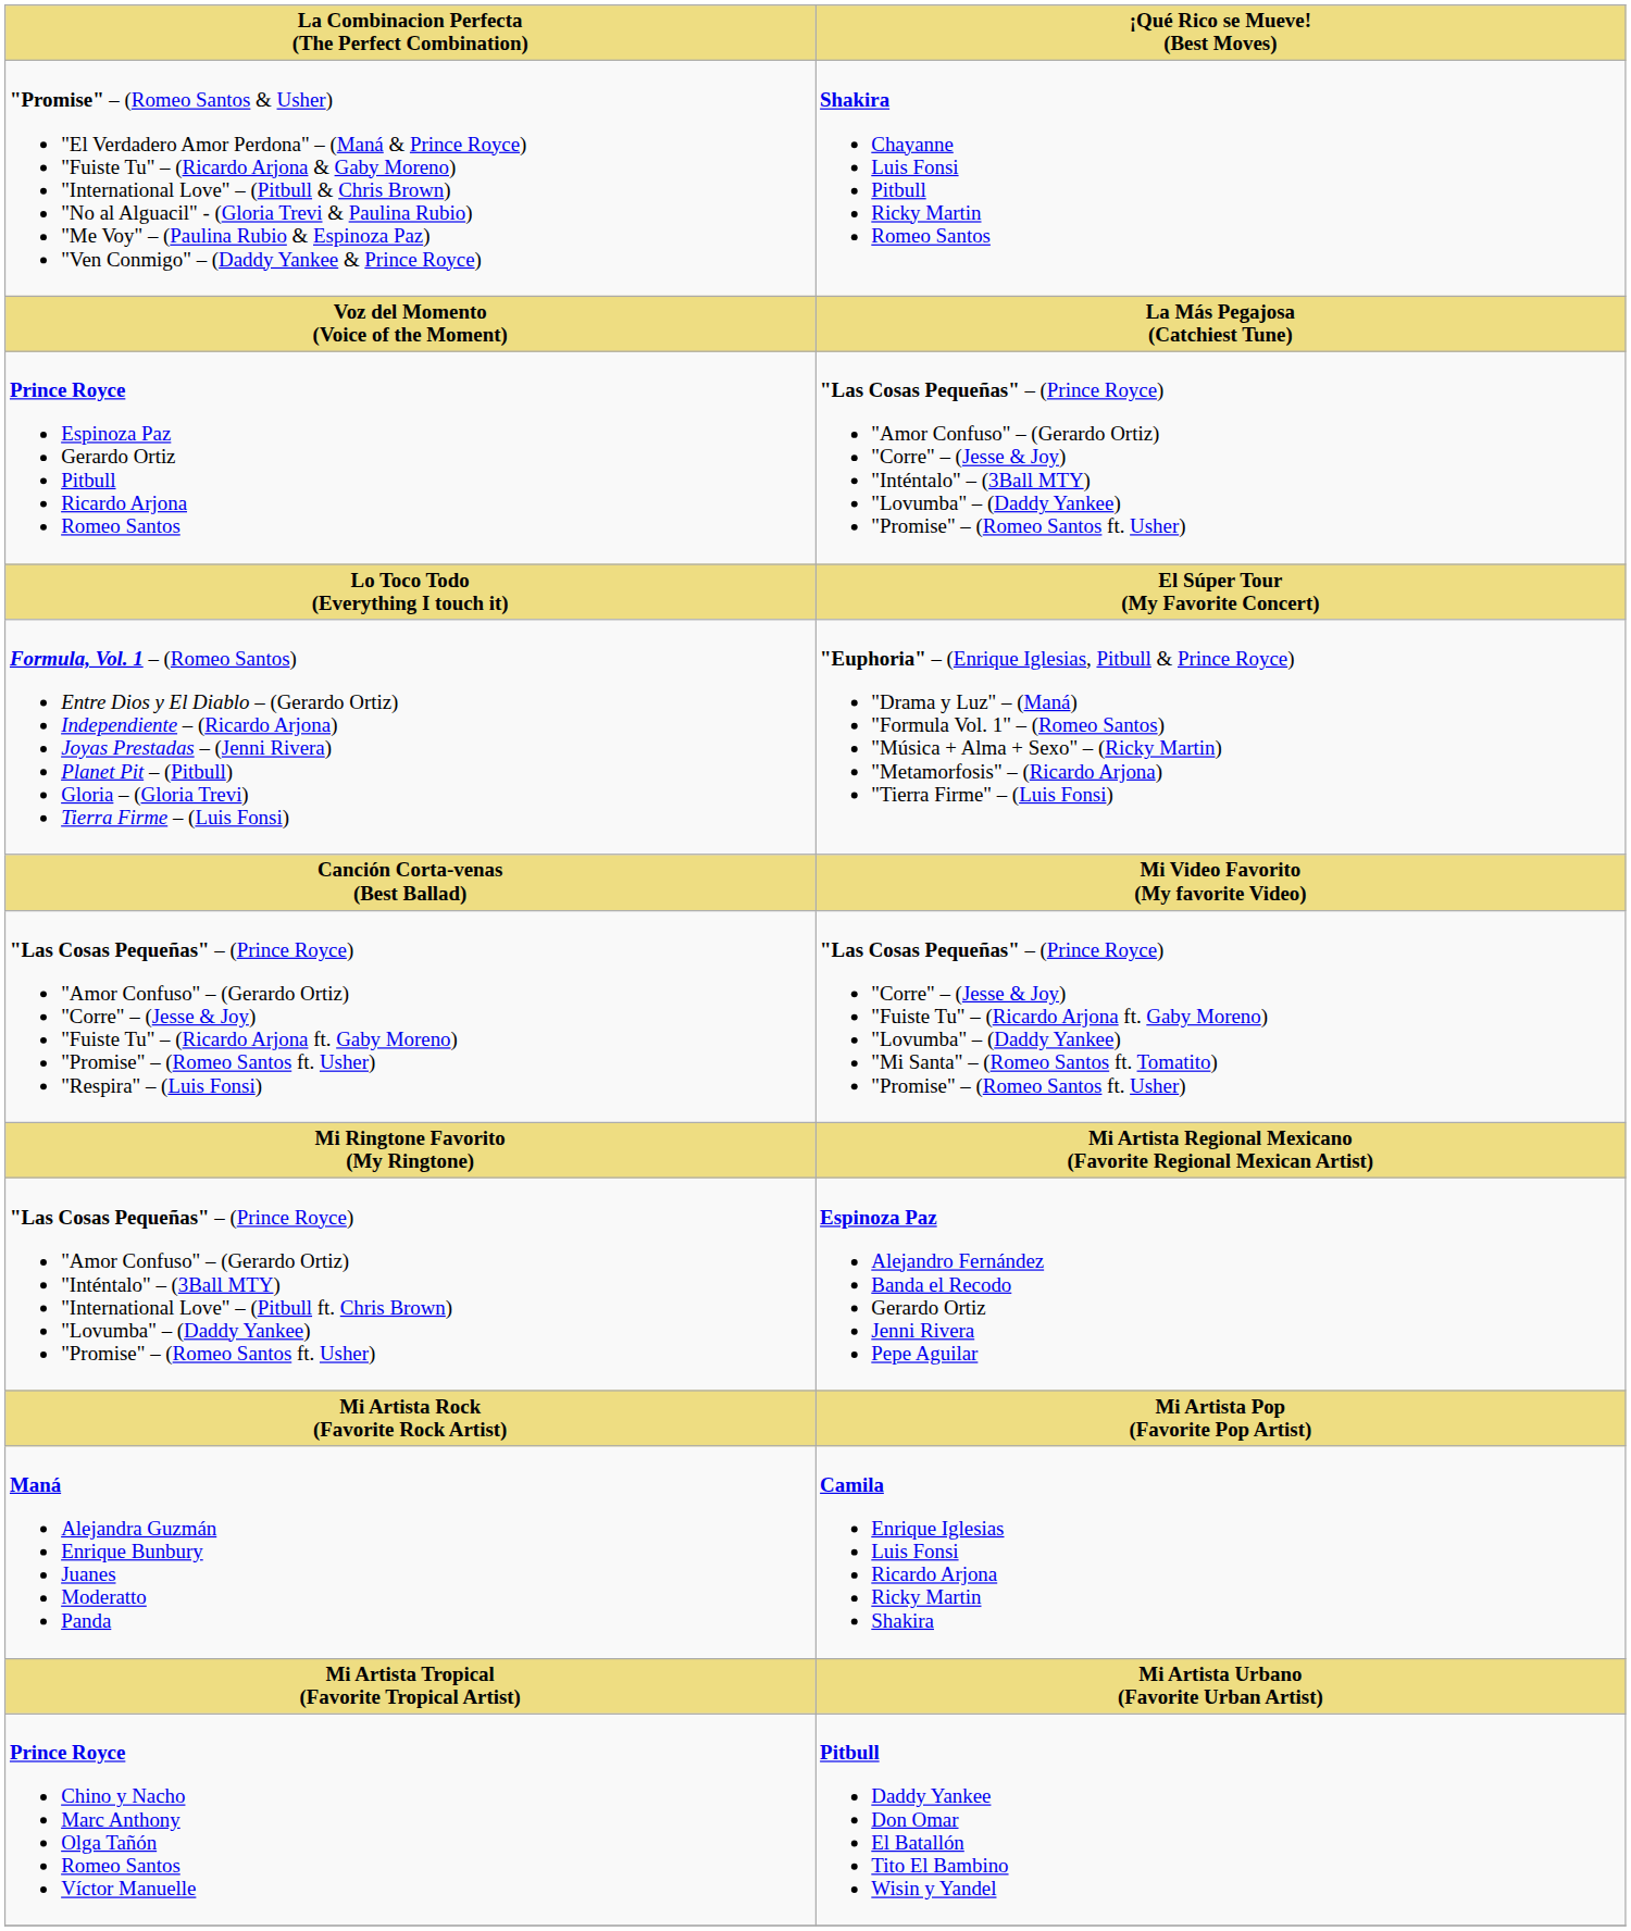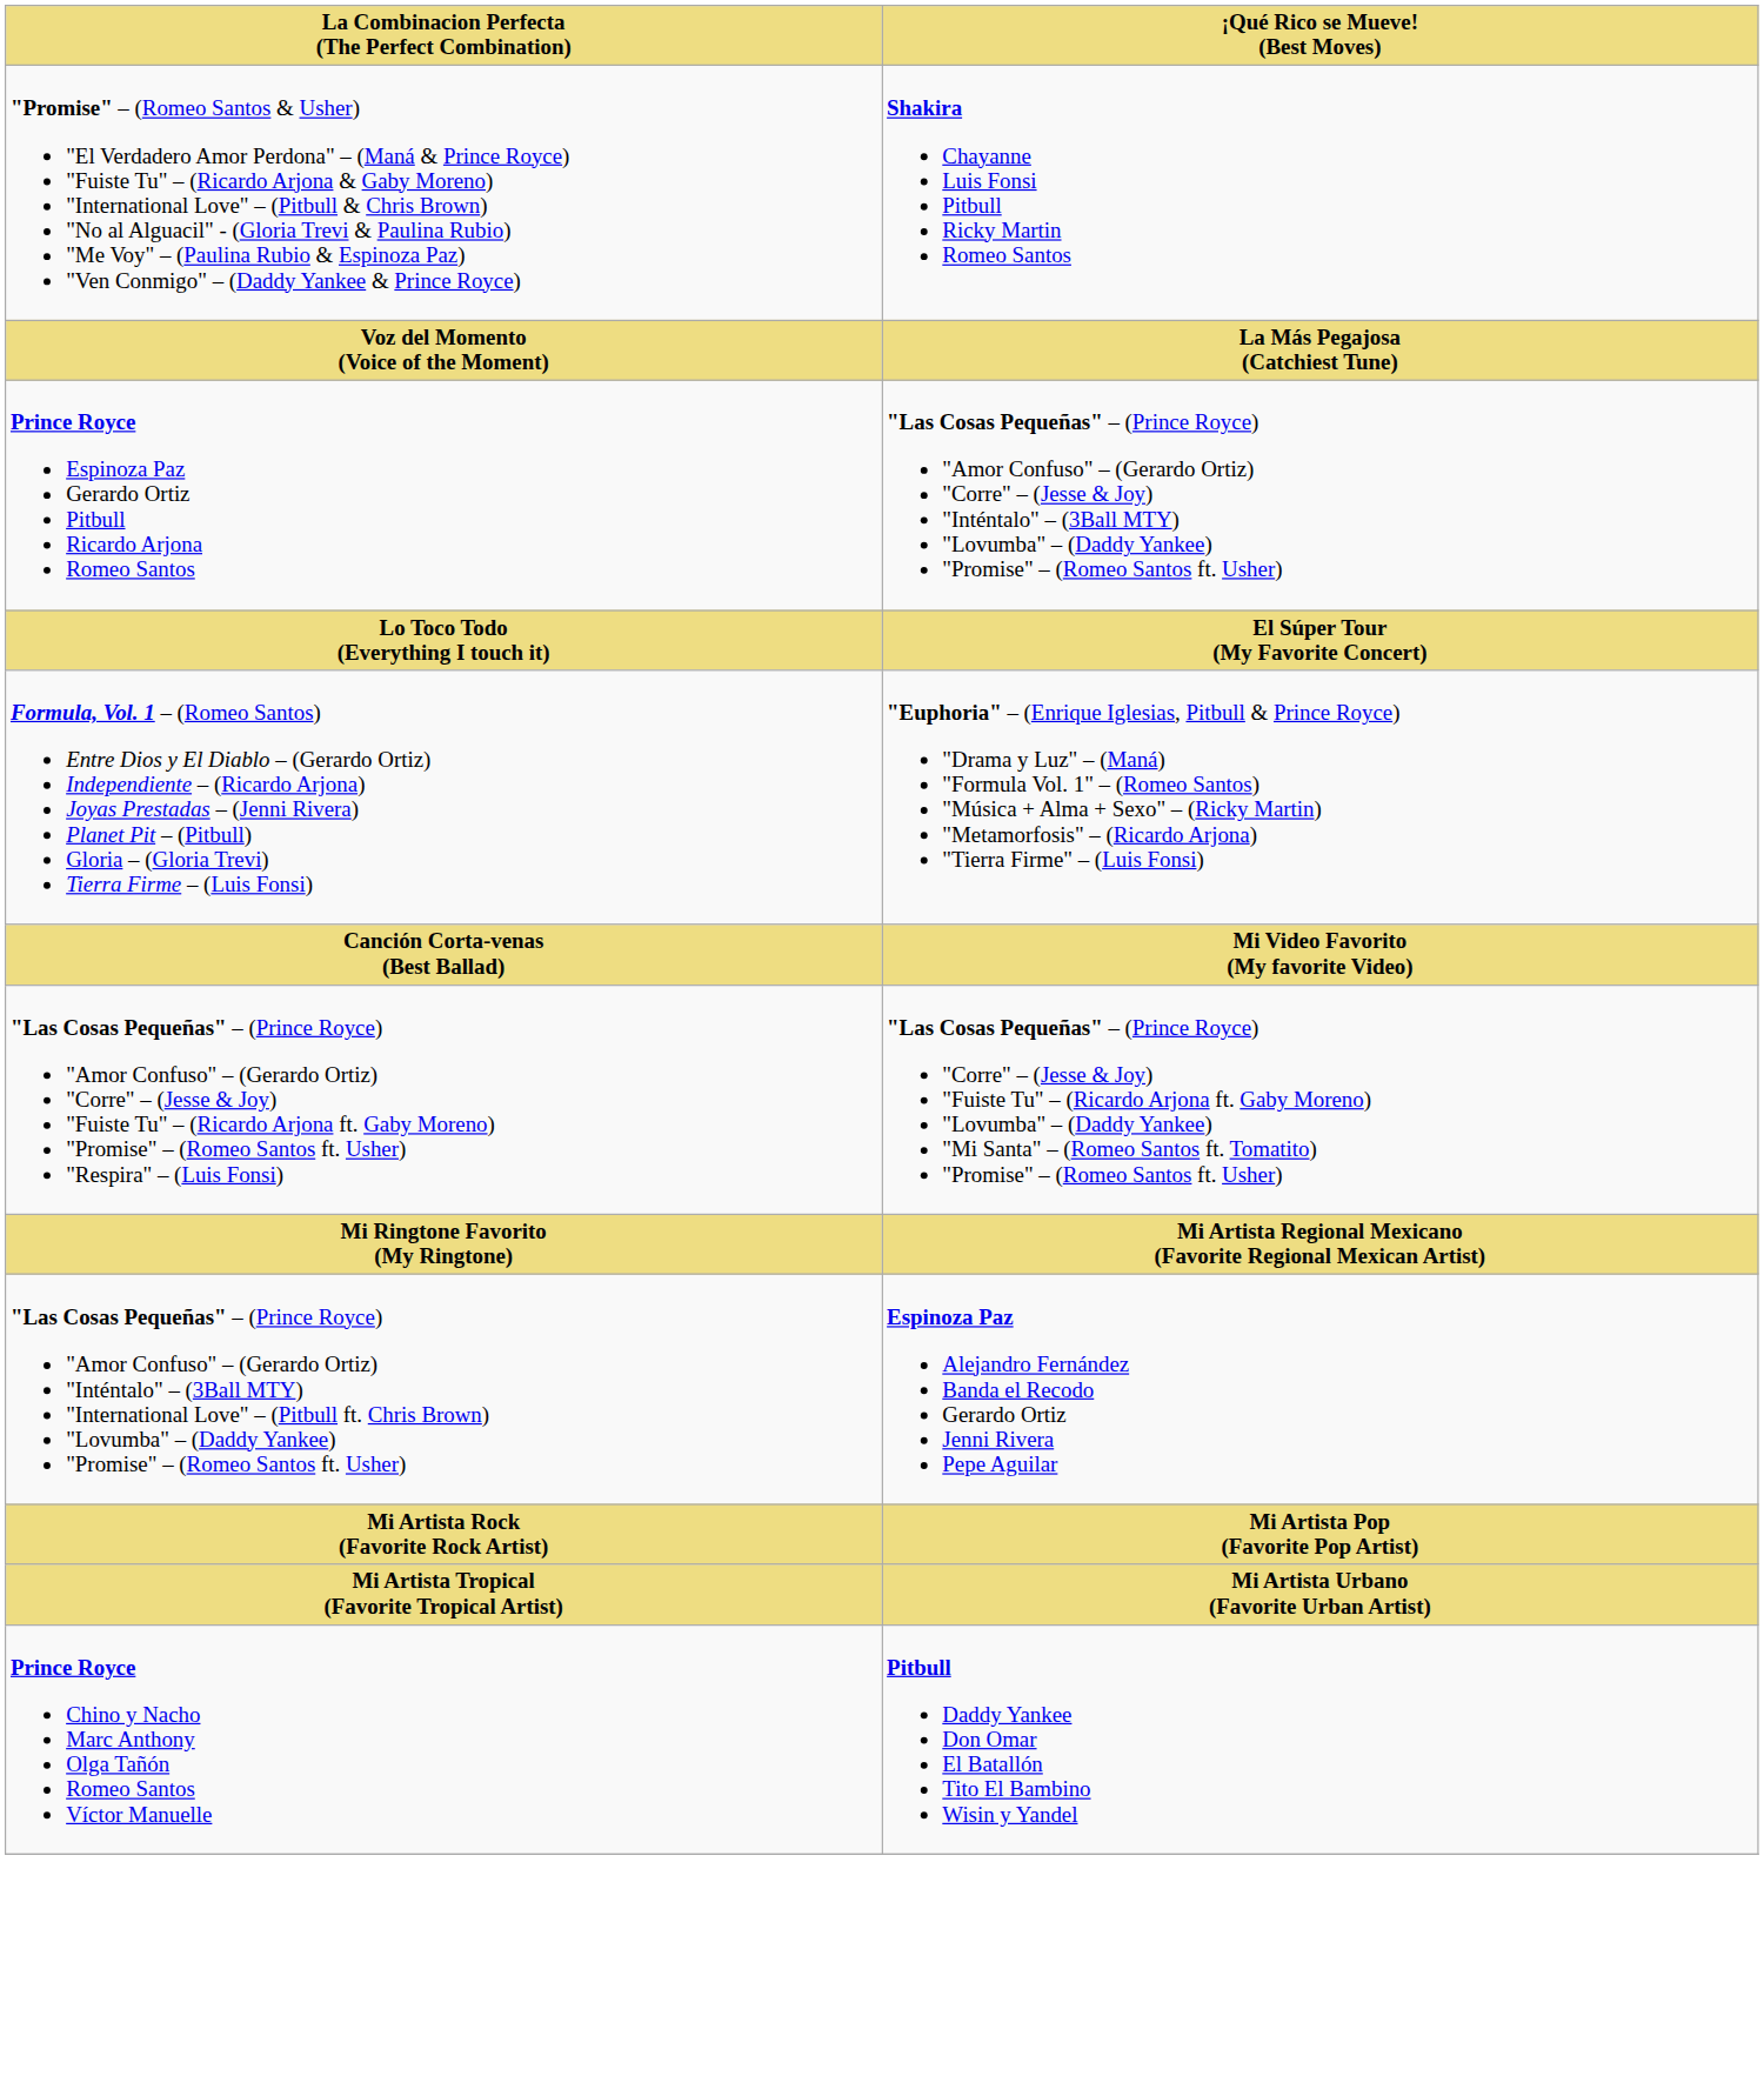- row: Maná Alejandra Guzmán Enrique Bunbury Juanes Moderatto Panda | Camila Enrique Iglesias Luis Fonsi Ricardo Arjona Ricky Martin Shakira
